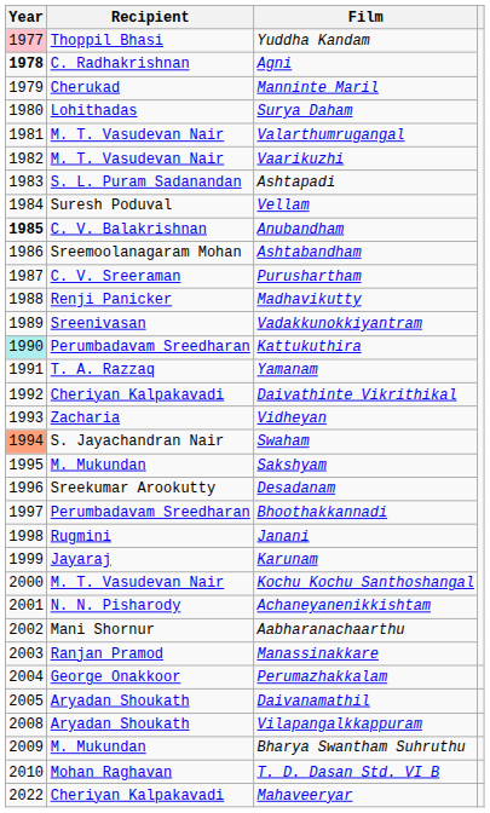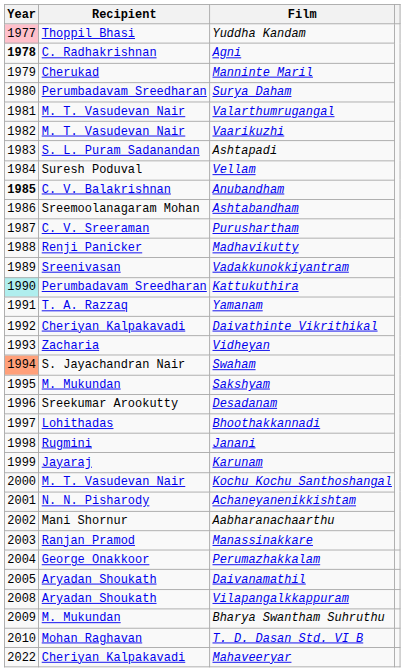Surya Daham | Recipient: Lohithadas -> Perumbadavam Sreedharan
Bhoothakkannadi | Recipient: Perumbadavam Sreedharan -> Lohithadas
